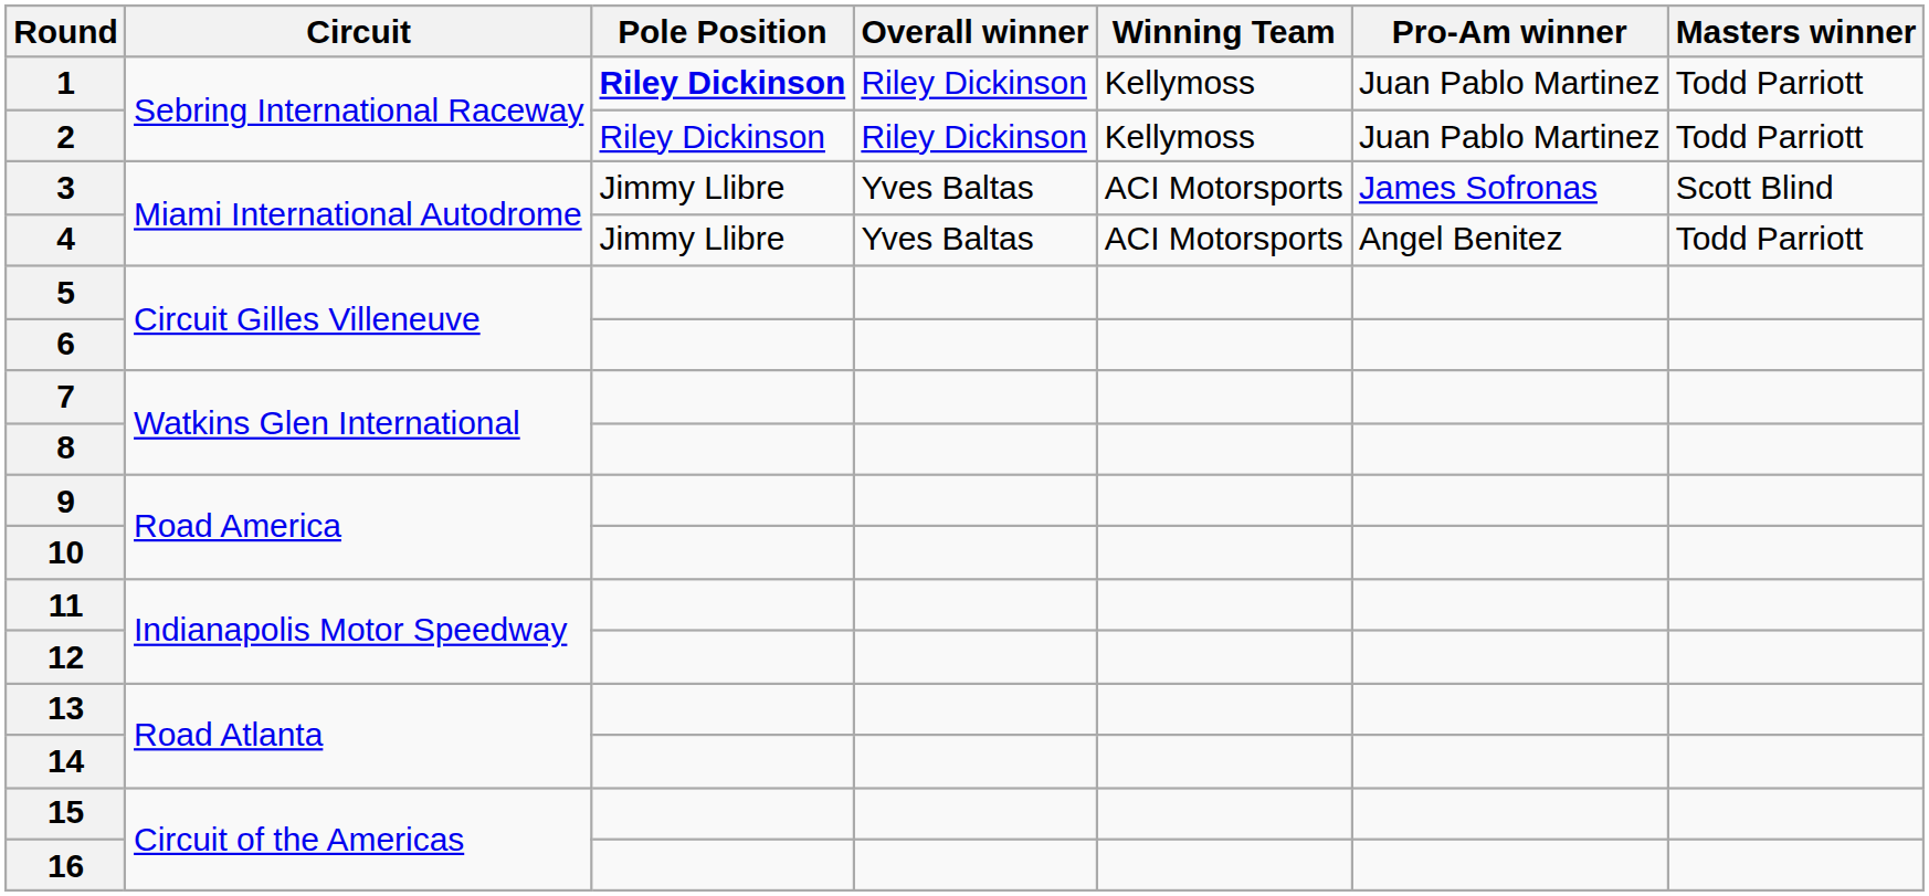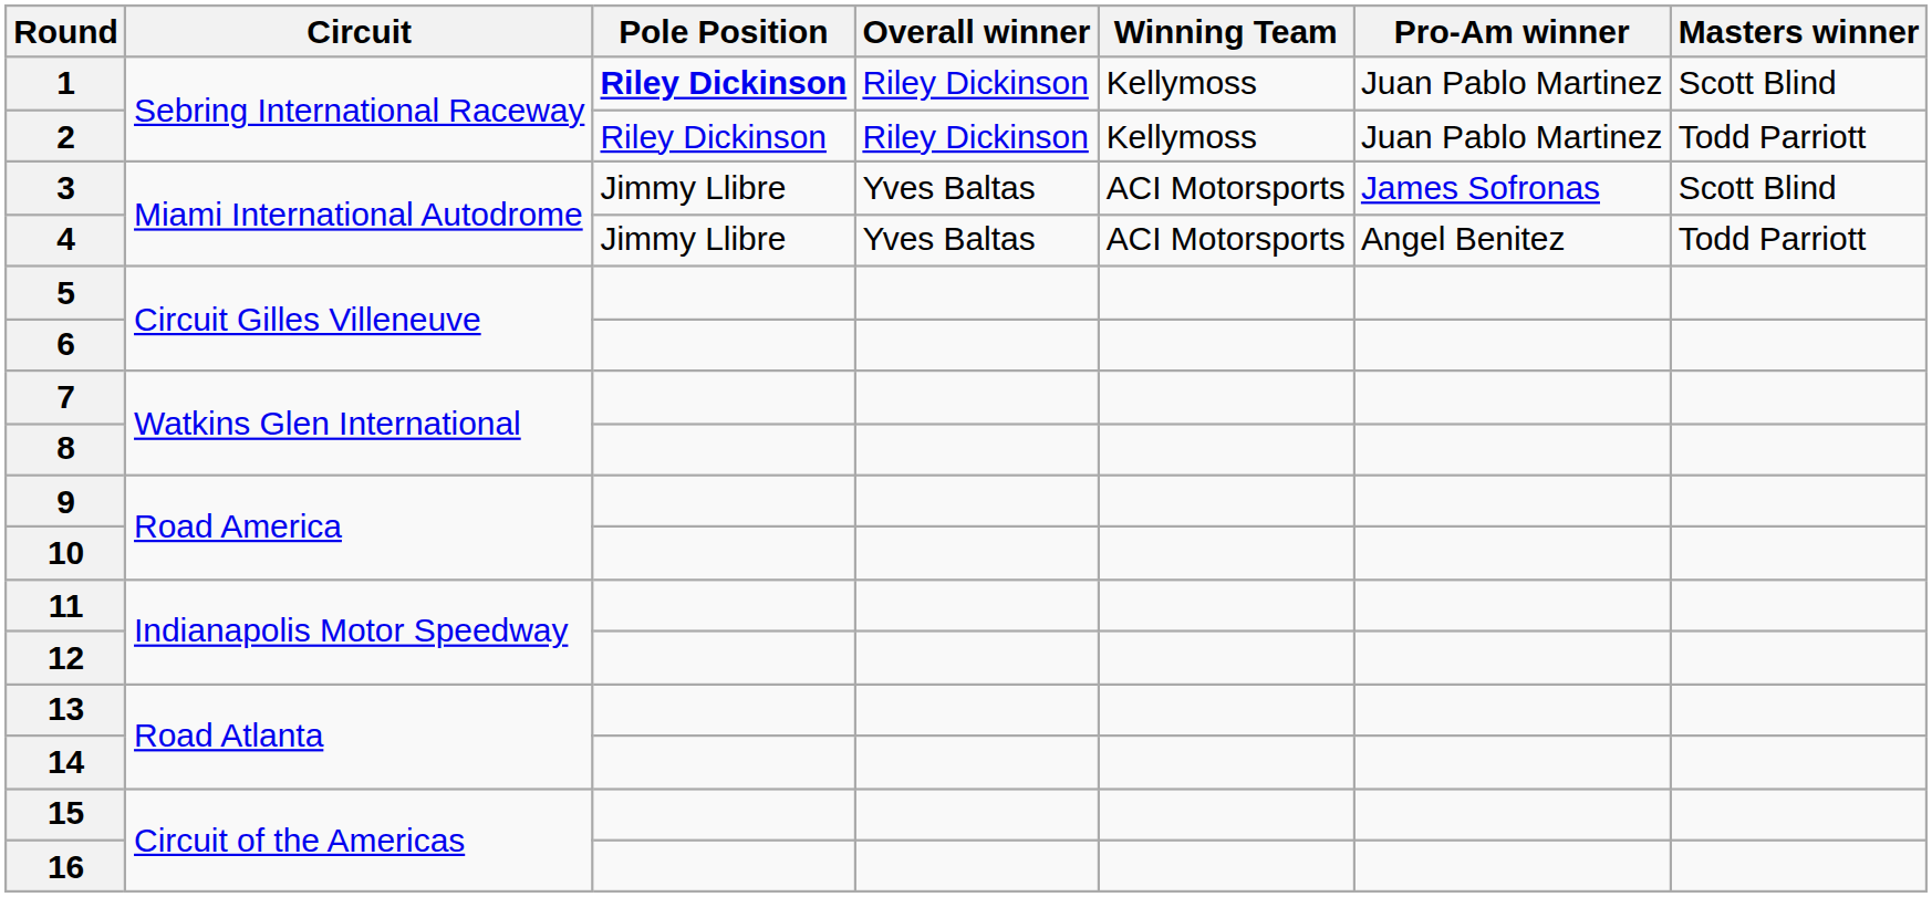1 | Masters winner: Todd Parriott -> Scott Blind
